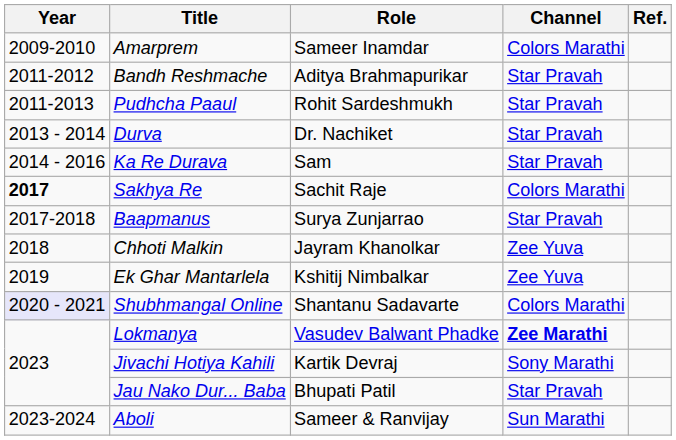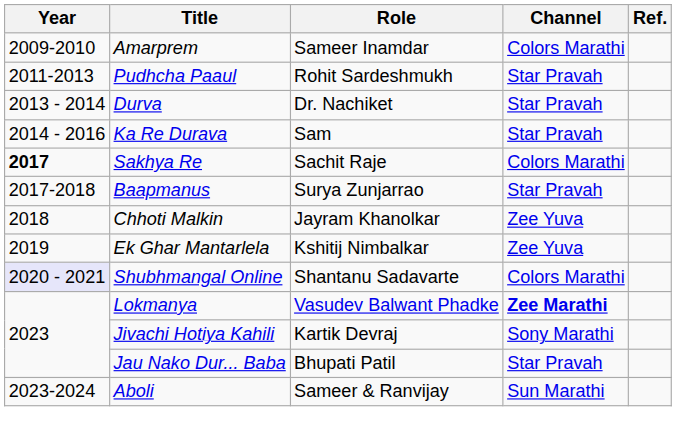- row: 2011-2012 | Bandh Reshmache | Aditya Brahmapurikar | Star Pravah
